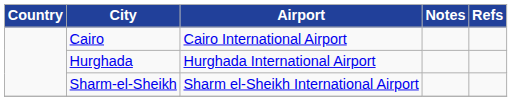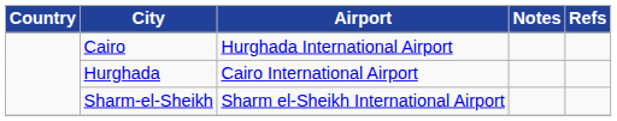Cairo | Airport: Cairo International Airport -> Hurghada International Airport
Hurghada | Airport: Hurghada International Airport -> Cairo International Airport
